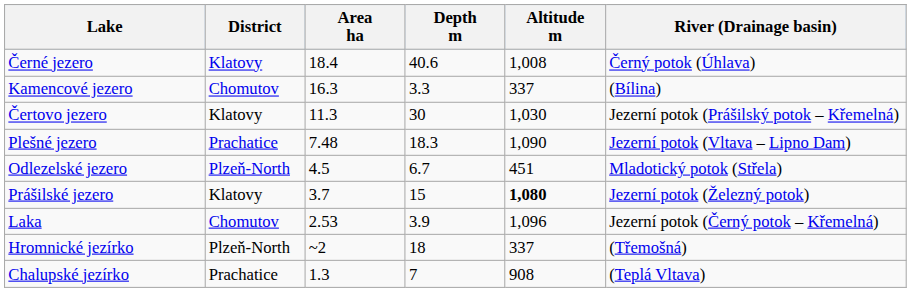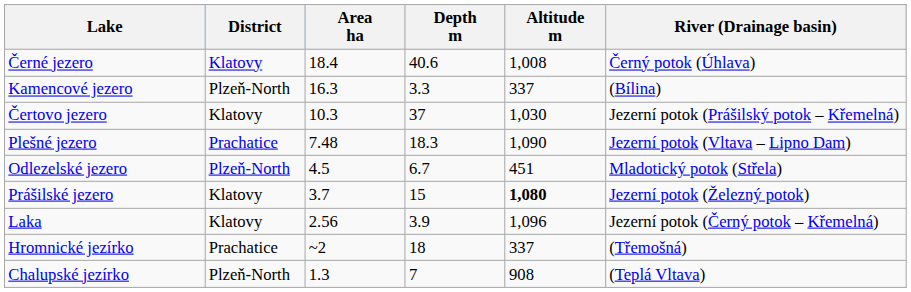Kamencové jezero | District: Chomutov -> Plzeň-North
Čertovo jezero | Area ha: 11.3 -> 10.3
Čertovo jezero | Depth m: 30 -> 37
Laka | District: Chomutov -> Klatovy
Laka | Area ha: 2.53 -> 2.56
Hromnické jezírko | District: Plzeň-North -> Prachatice
Chalupské jezírko | District: Prachatice -> Plzeň-North
